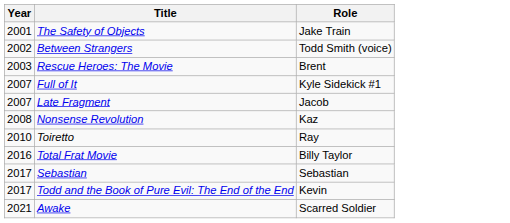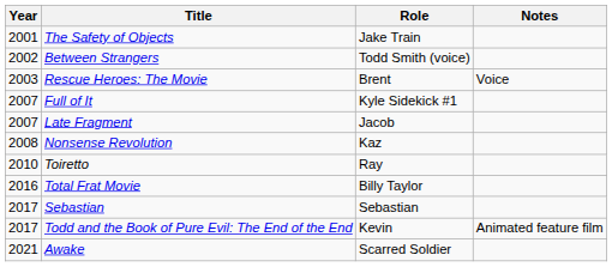+ column: Notes | Voice | Animated feature film
